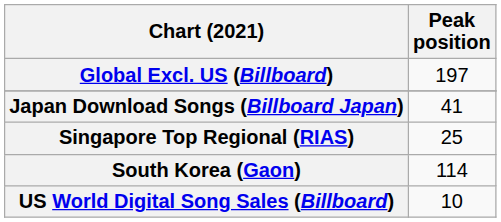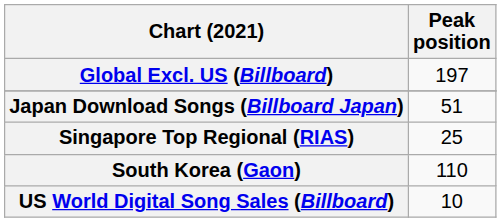Japan Download Songs (Billboard Japan) | Peak position: 41 -> 51
South Korea (Gaon) | Peak position: 114 -> 110
